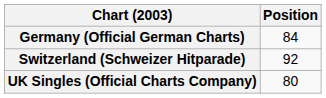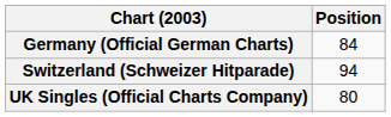Switzerland (Schweizer Hitparade) | Position: 92 -> 94
